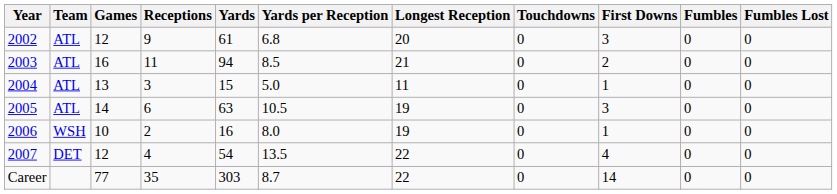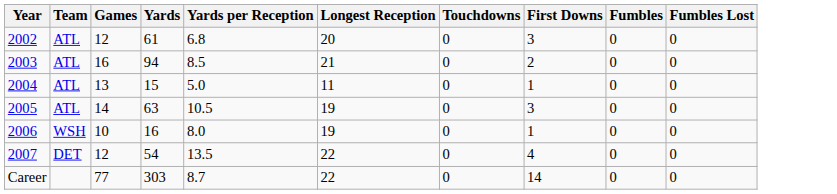- column: Receptions | 9 | 11 | 3 | 6 | 2 | 4 | 35
